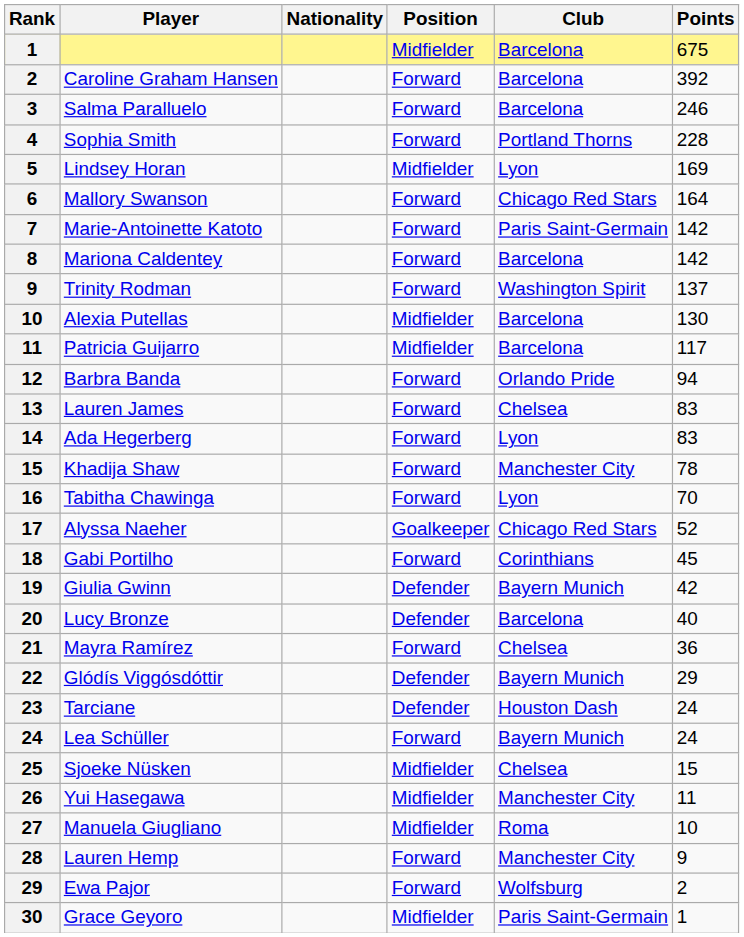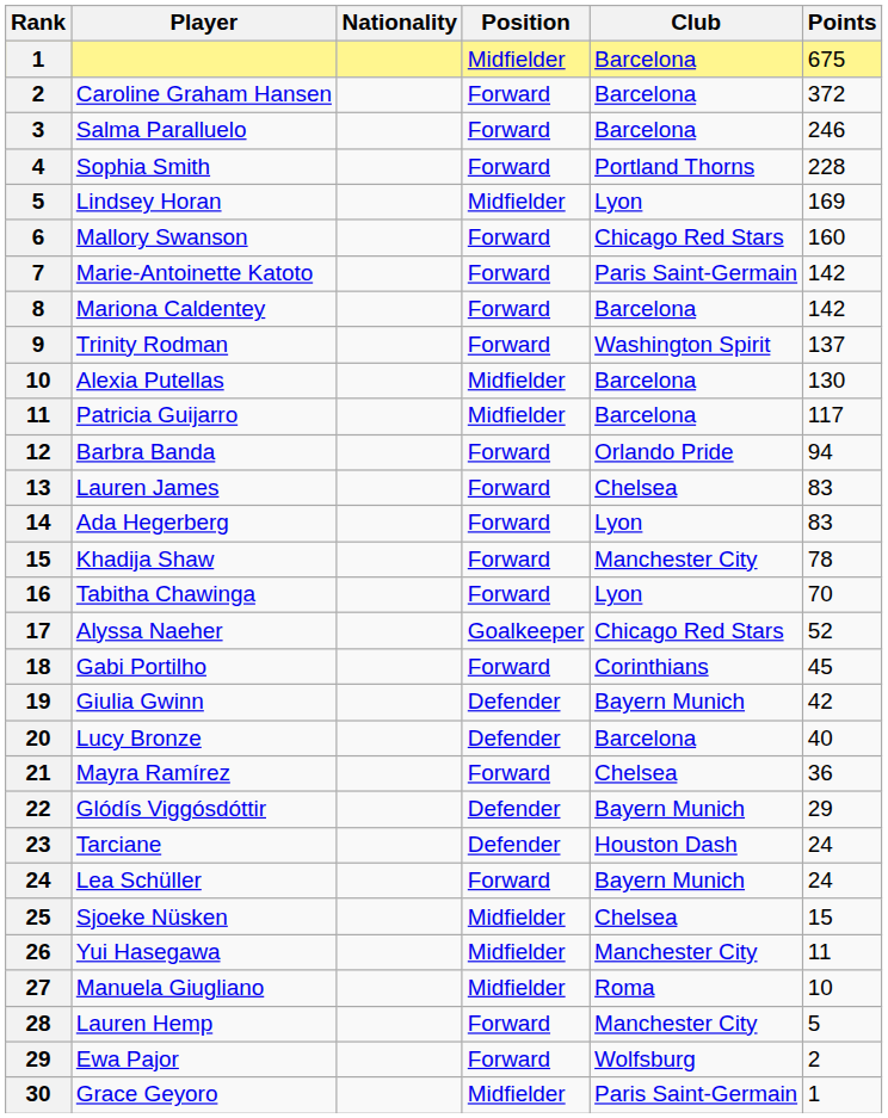Caroline Graham Hansen | Points: 392 -> 372
Mallory Swanson | Points: 164 -> 160
Lauren Hemp | Points: 9 -> 5
